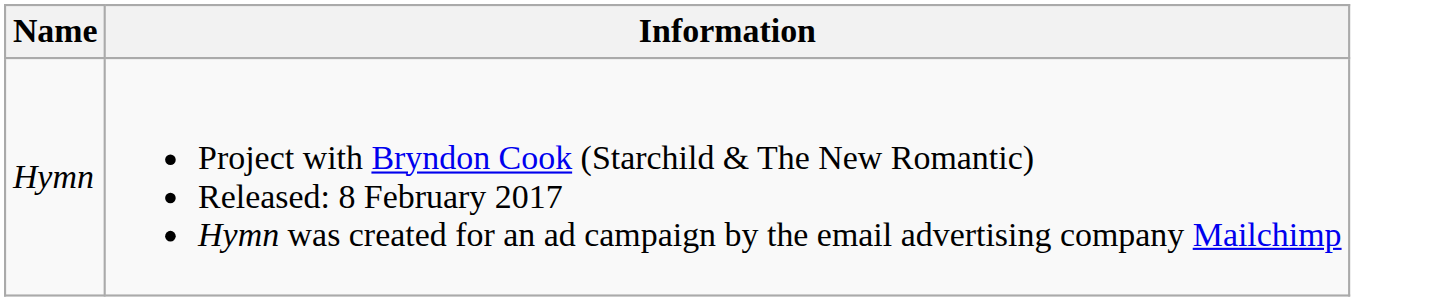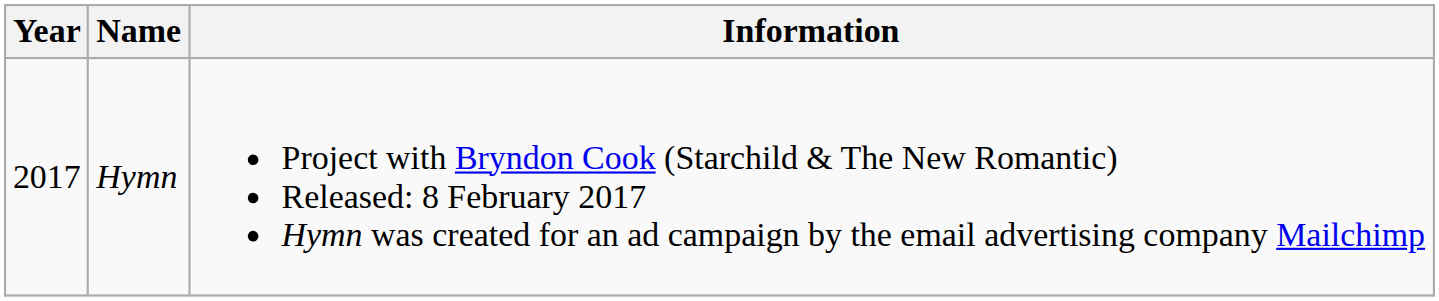+ column: Year | 2017
